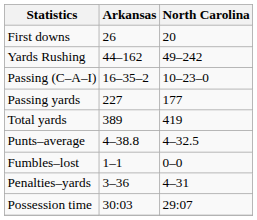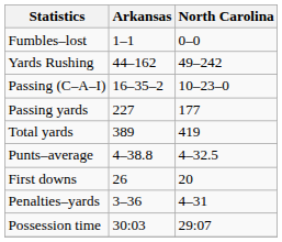rows swapped: First downs <-> Fumbles–lost
